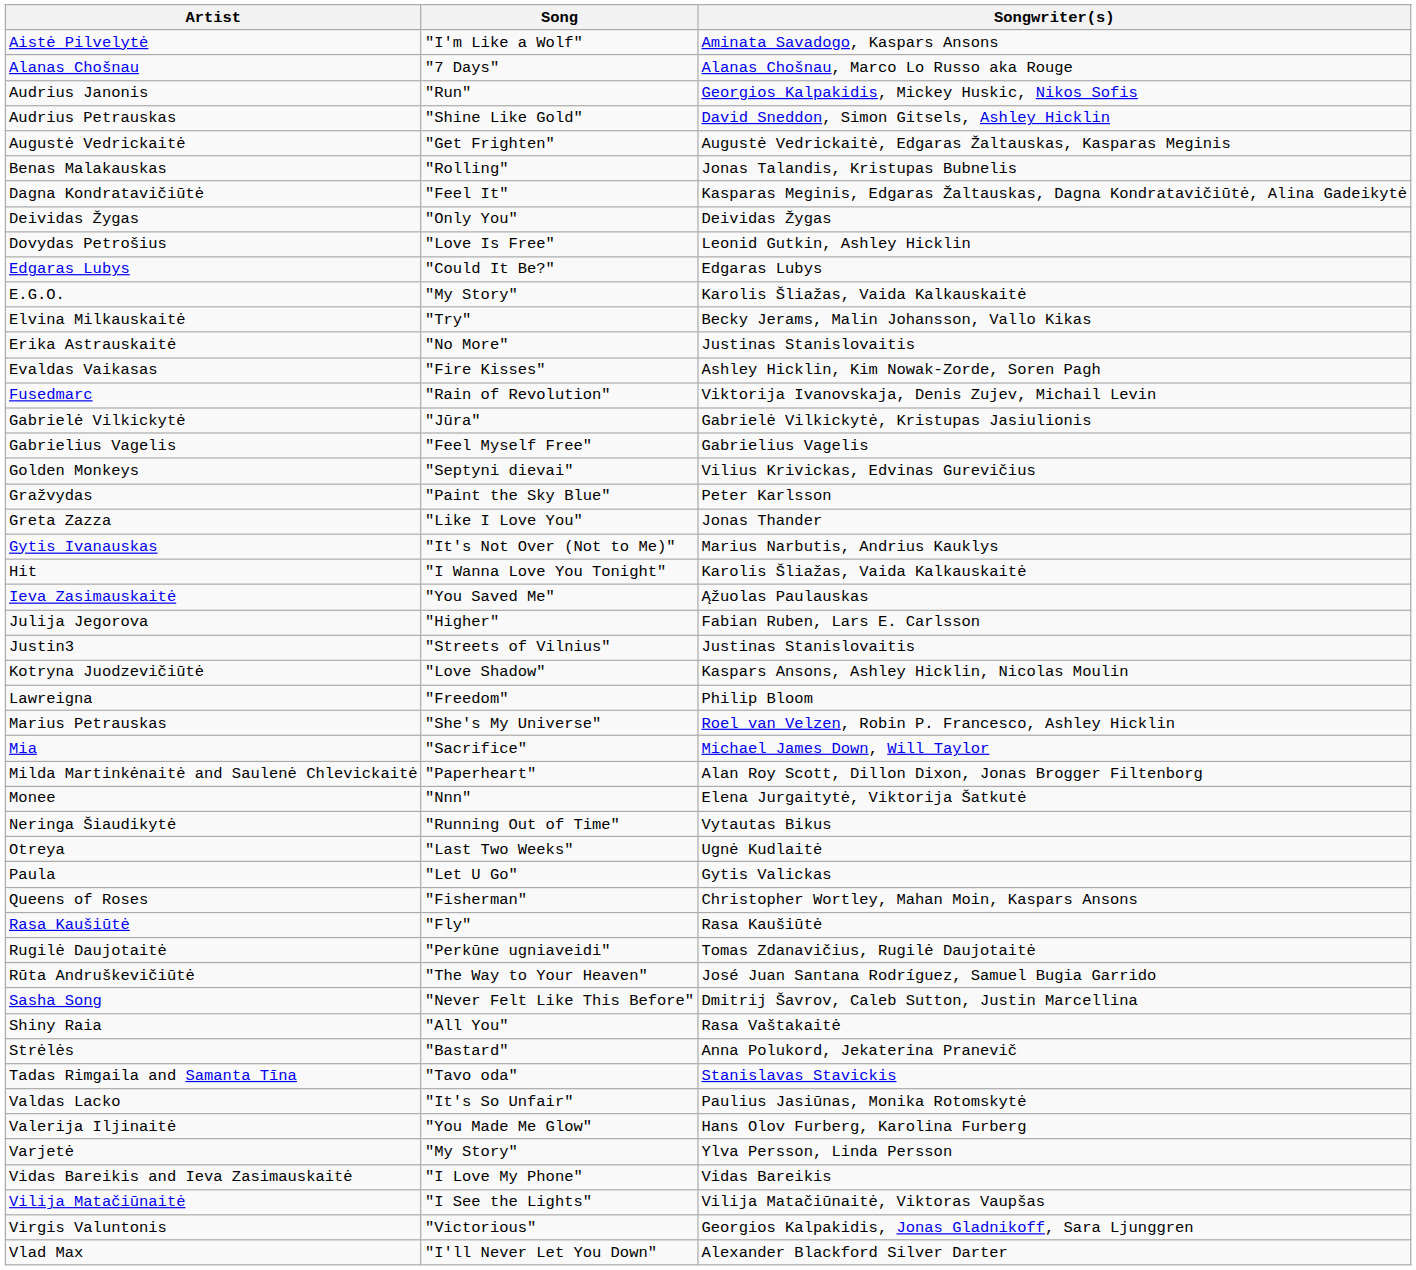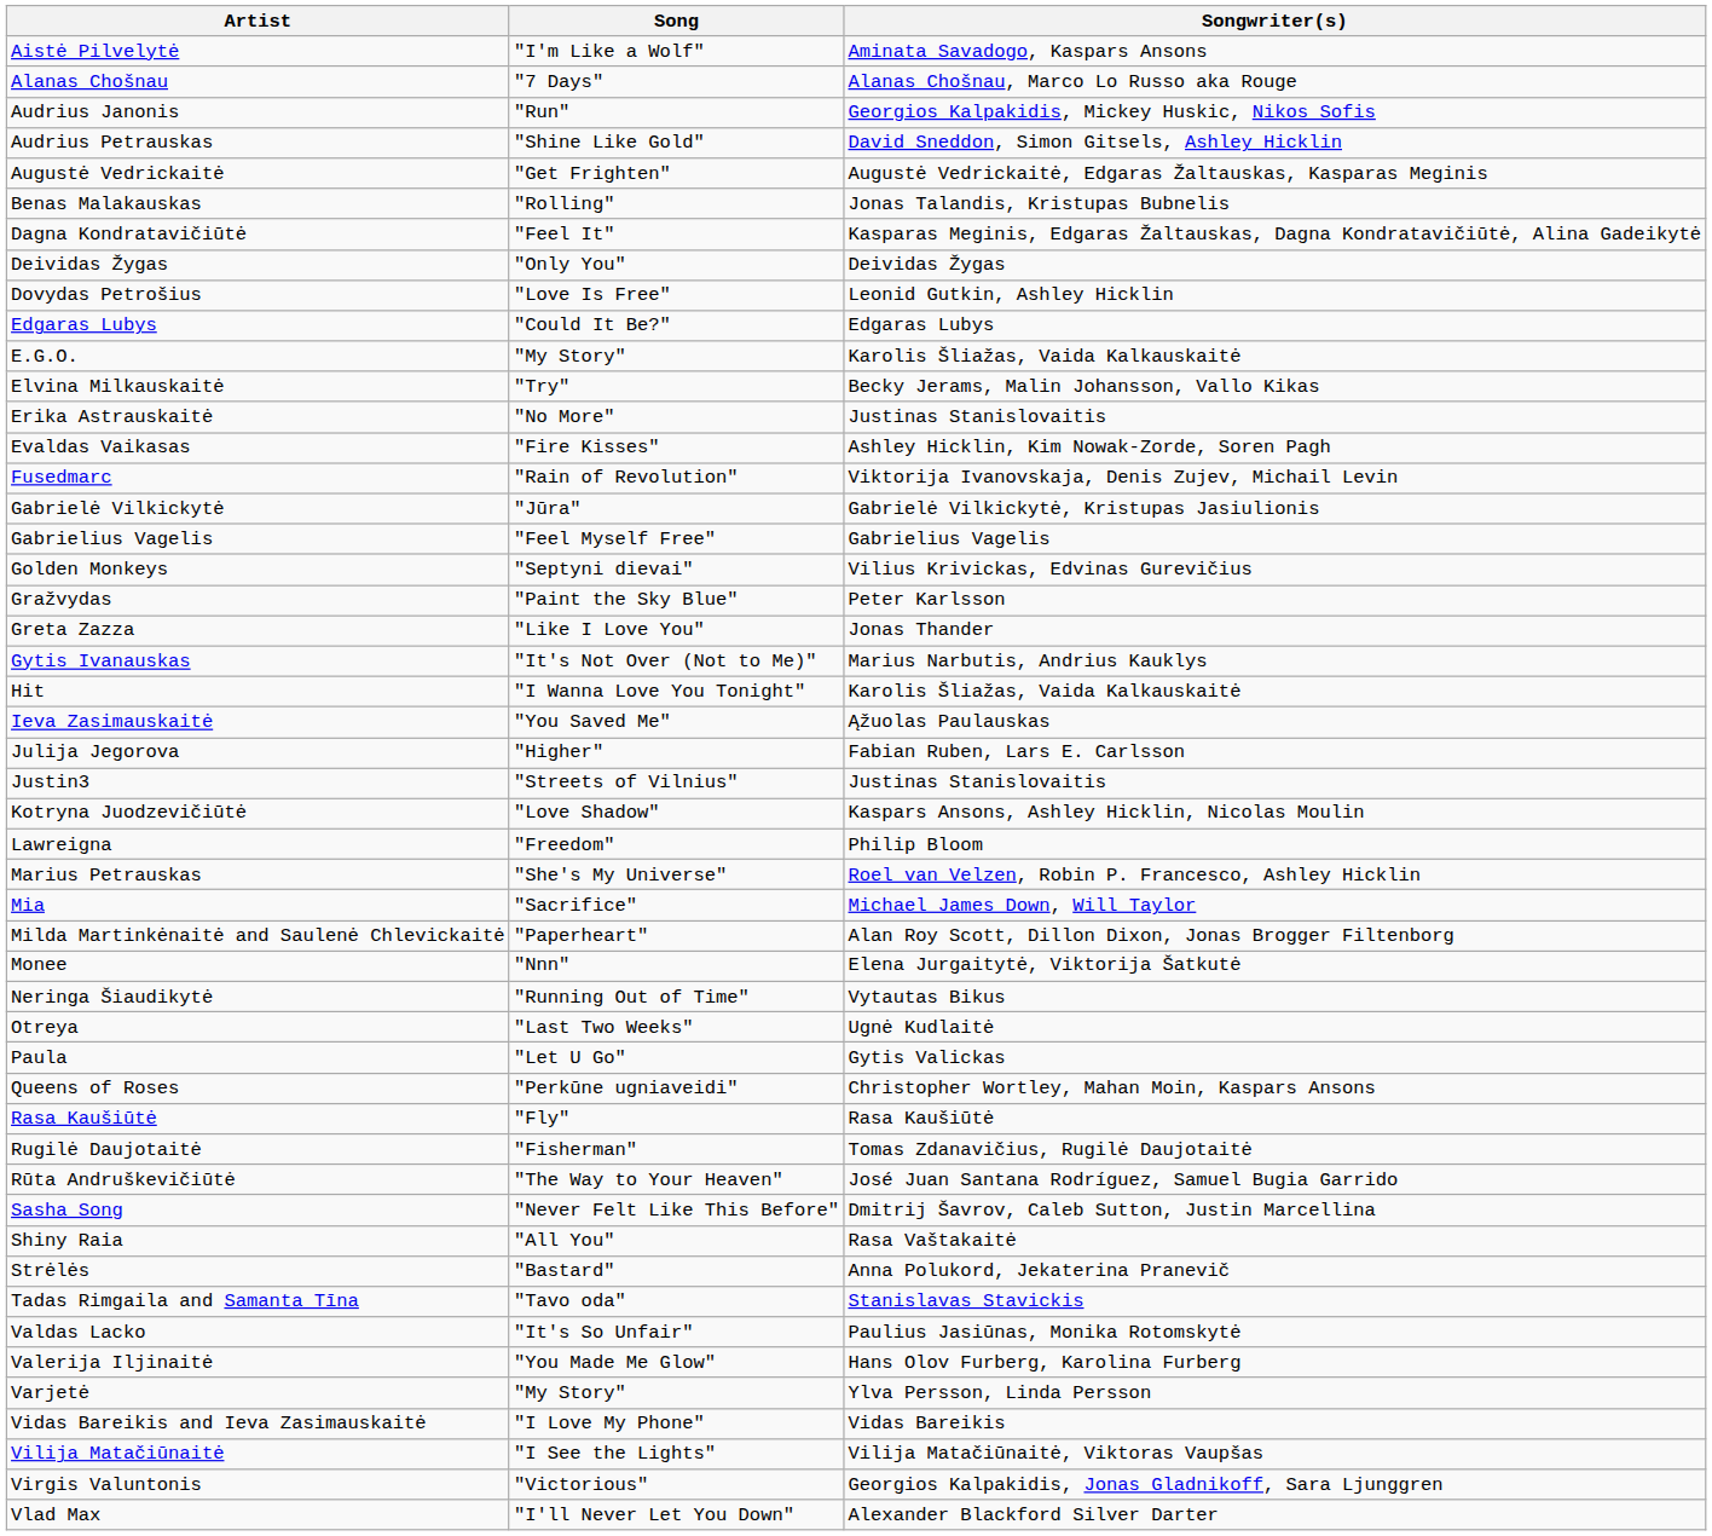Queens of Roses | Song: "Fisherman" -> "Perkūne ugniaveidi"
Rugilė Daujotaitė | Song: "Perkūne ugniaveidi" -> "Fisherman"
